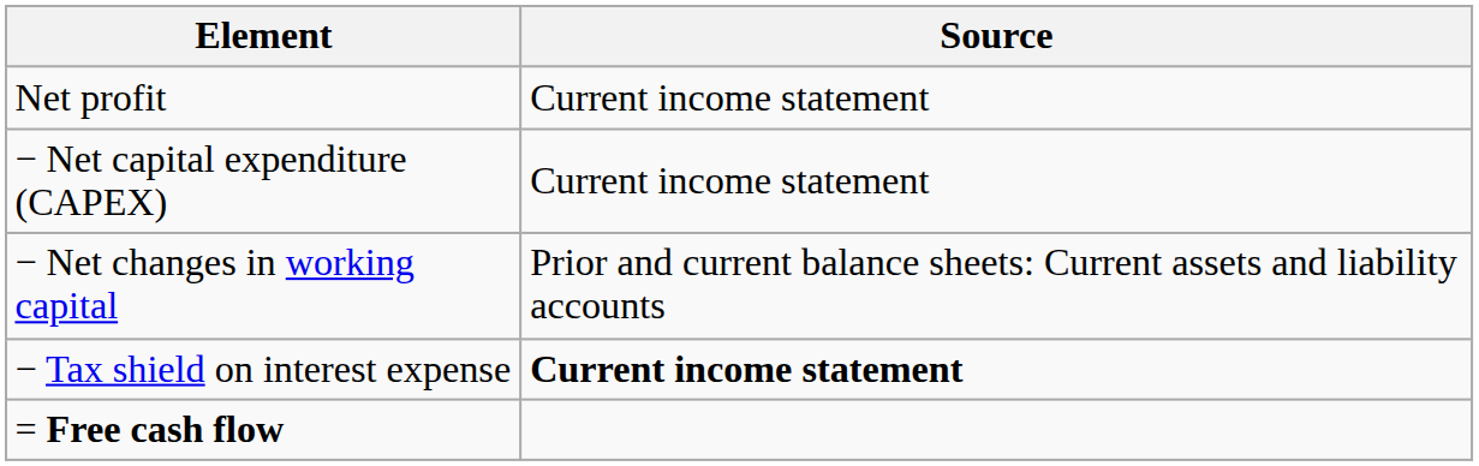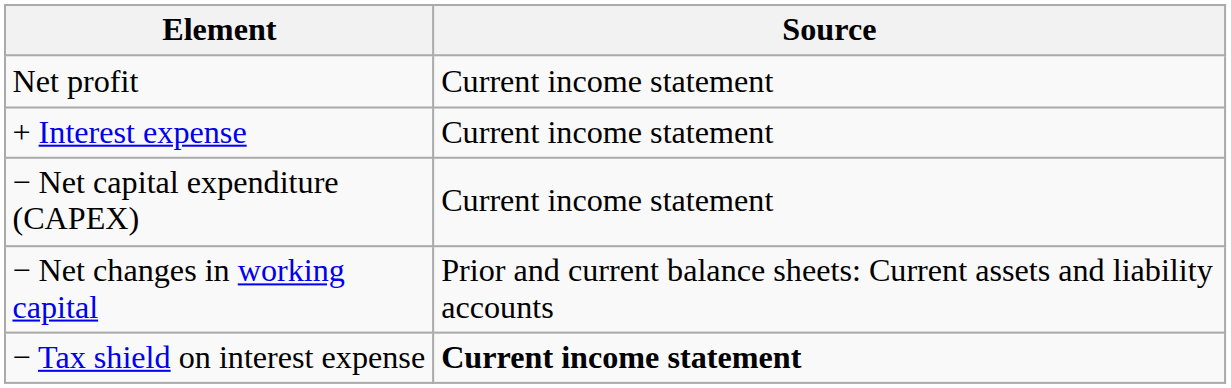+ row: + Interest expense | Current income statement
- row: = Free cash flow
